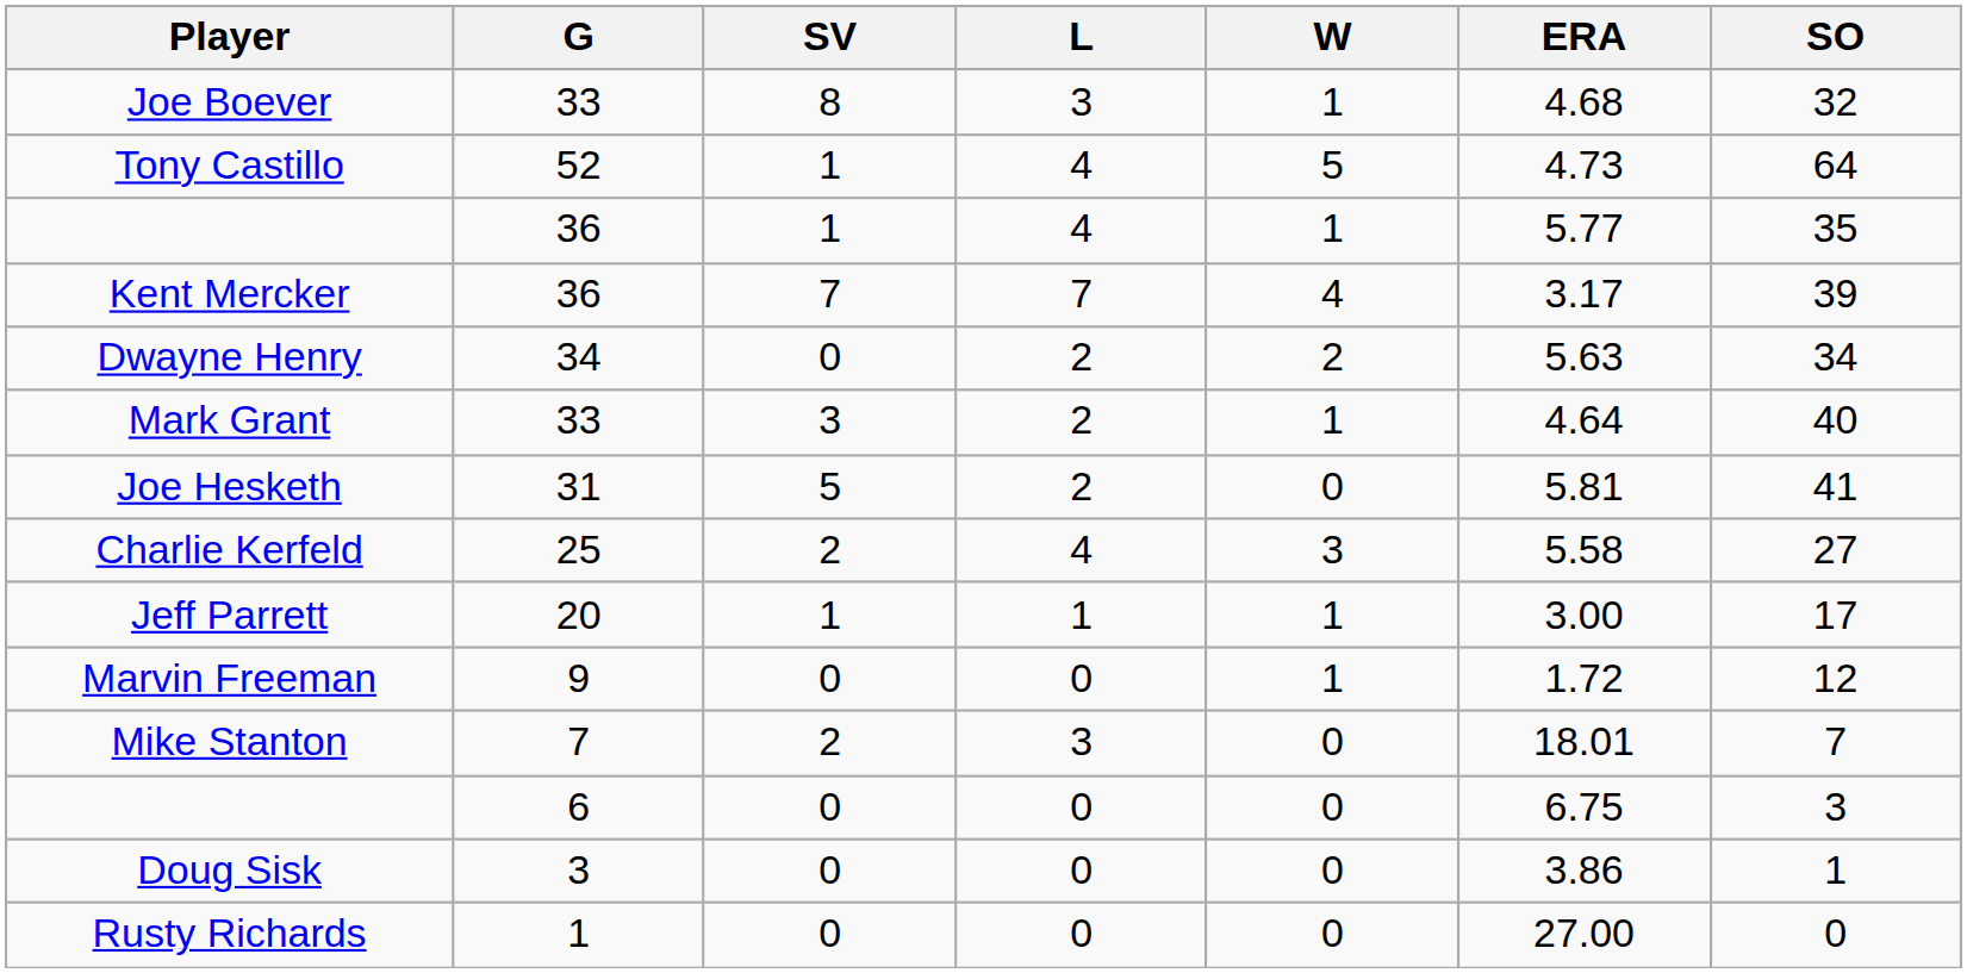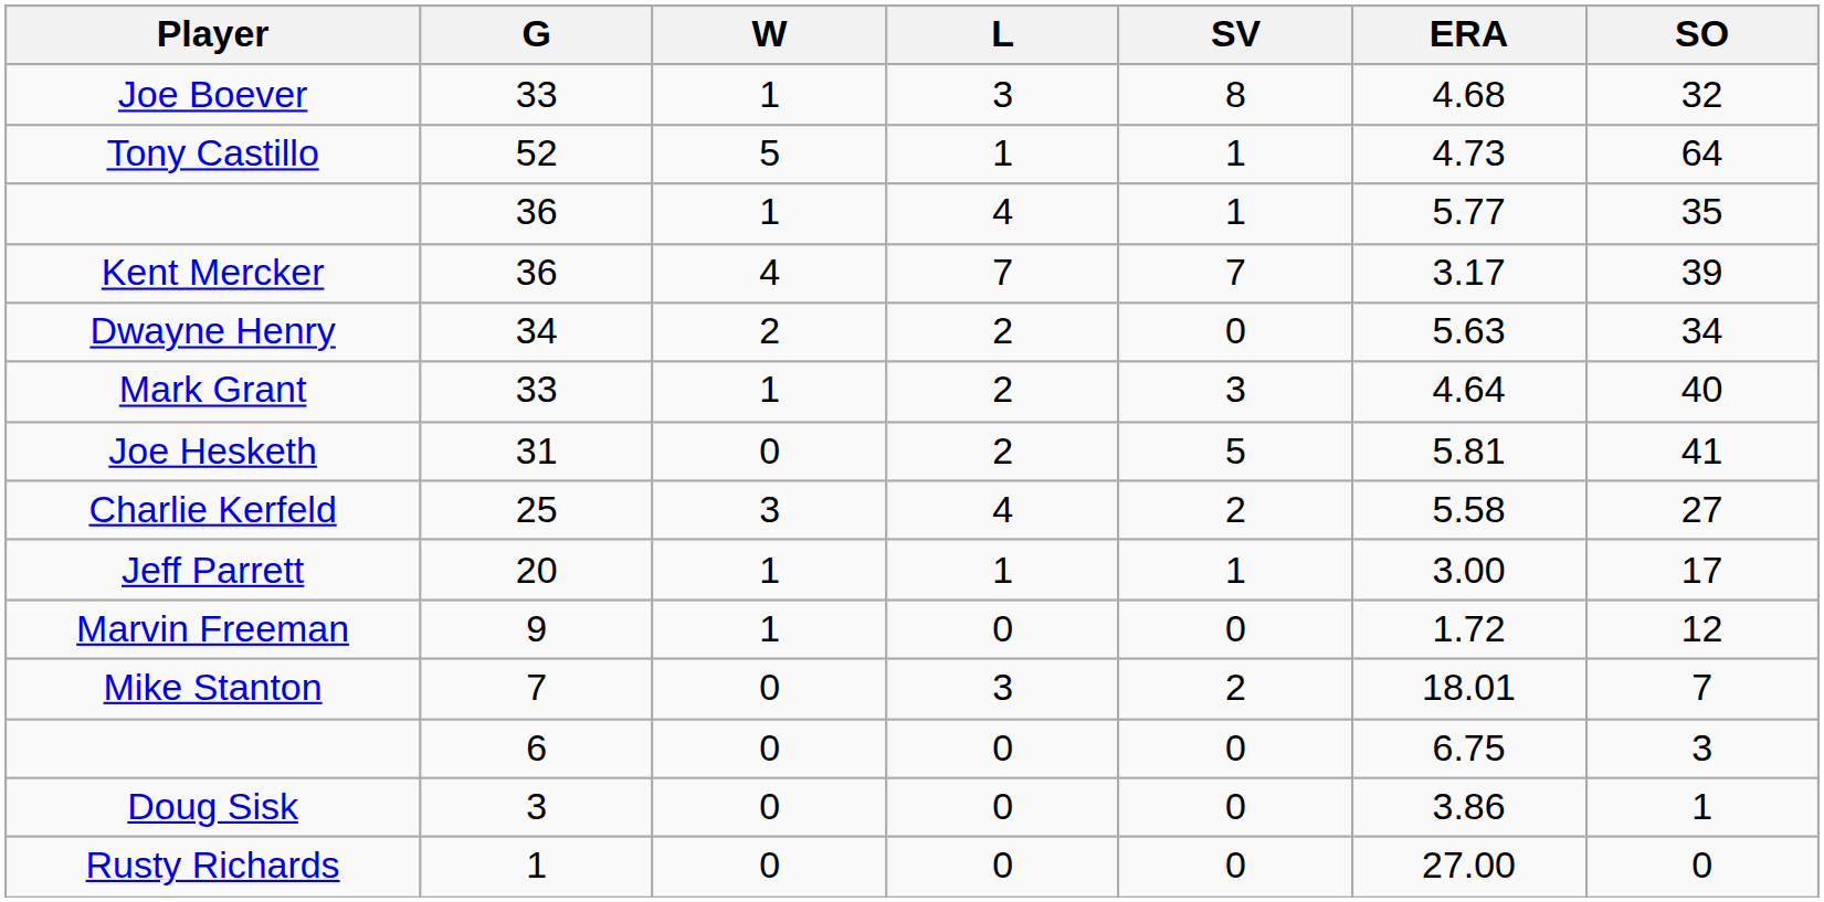columns swapped: W <-> SV
Tony Castillo | L: 4 -> 1
